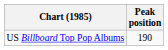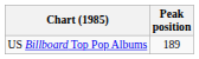US Billboard Top Pop Albums | Peak position: 190 -> 189
